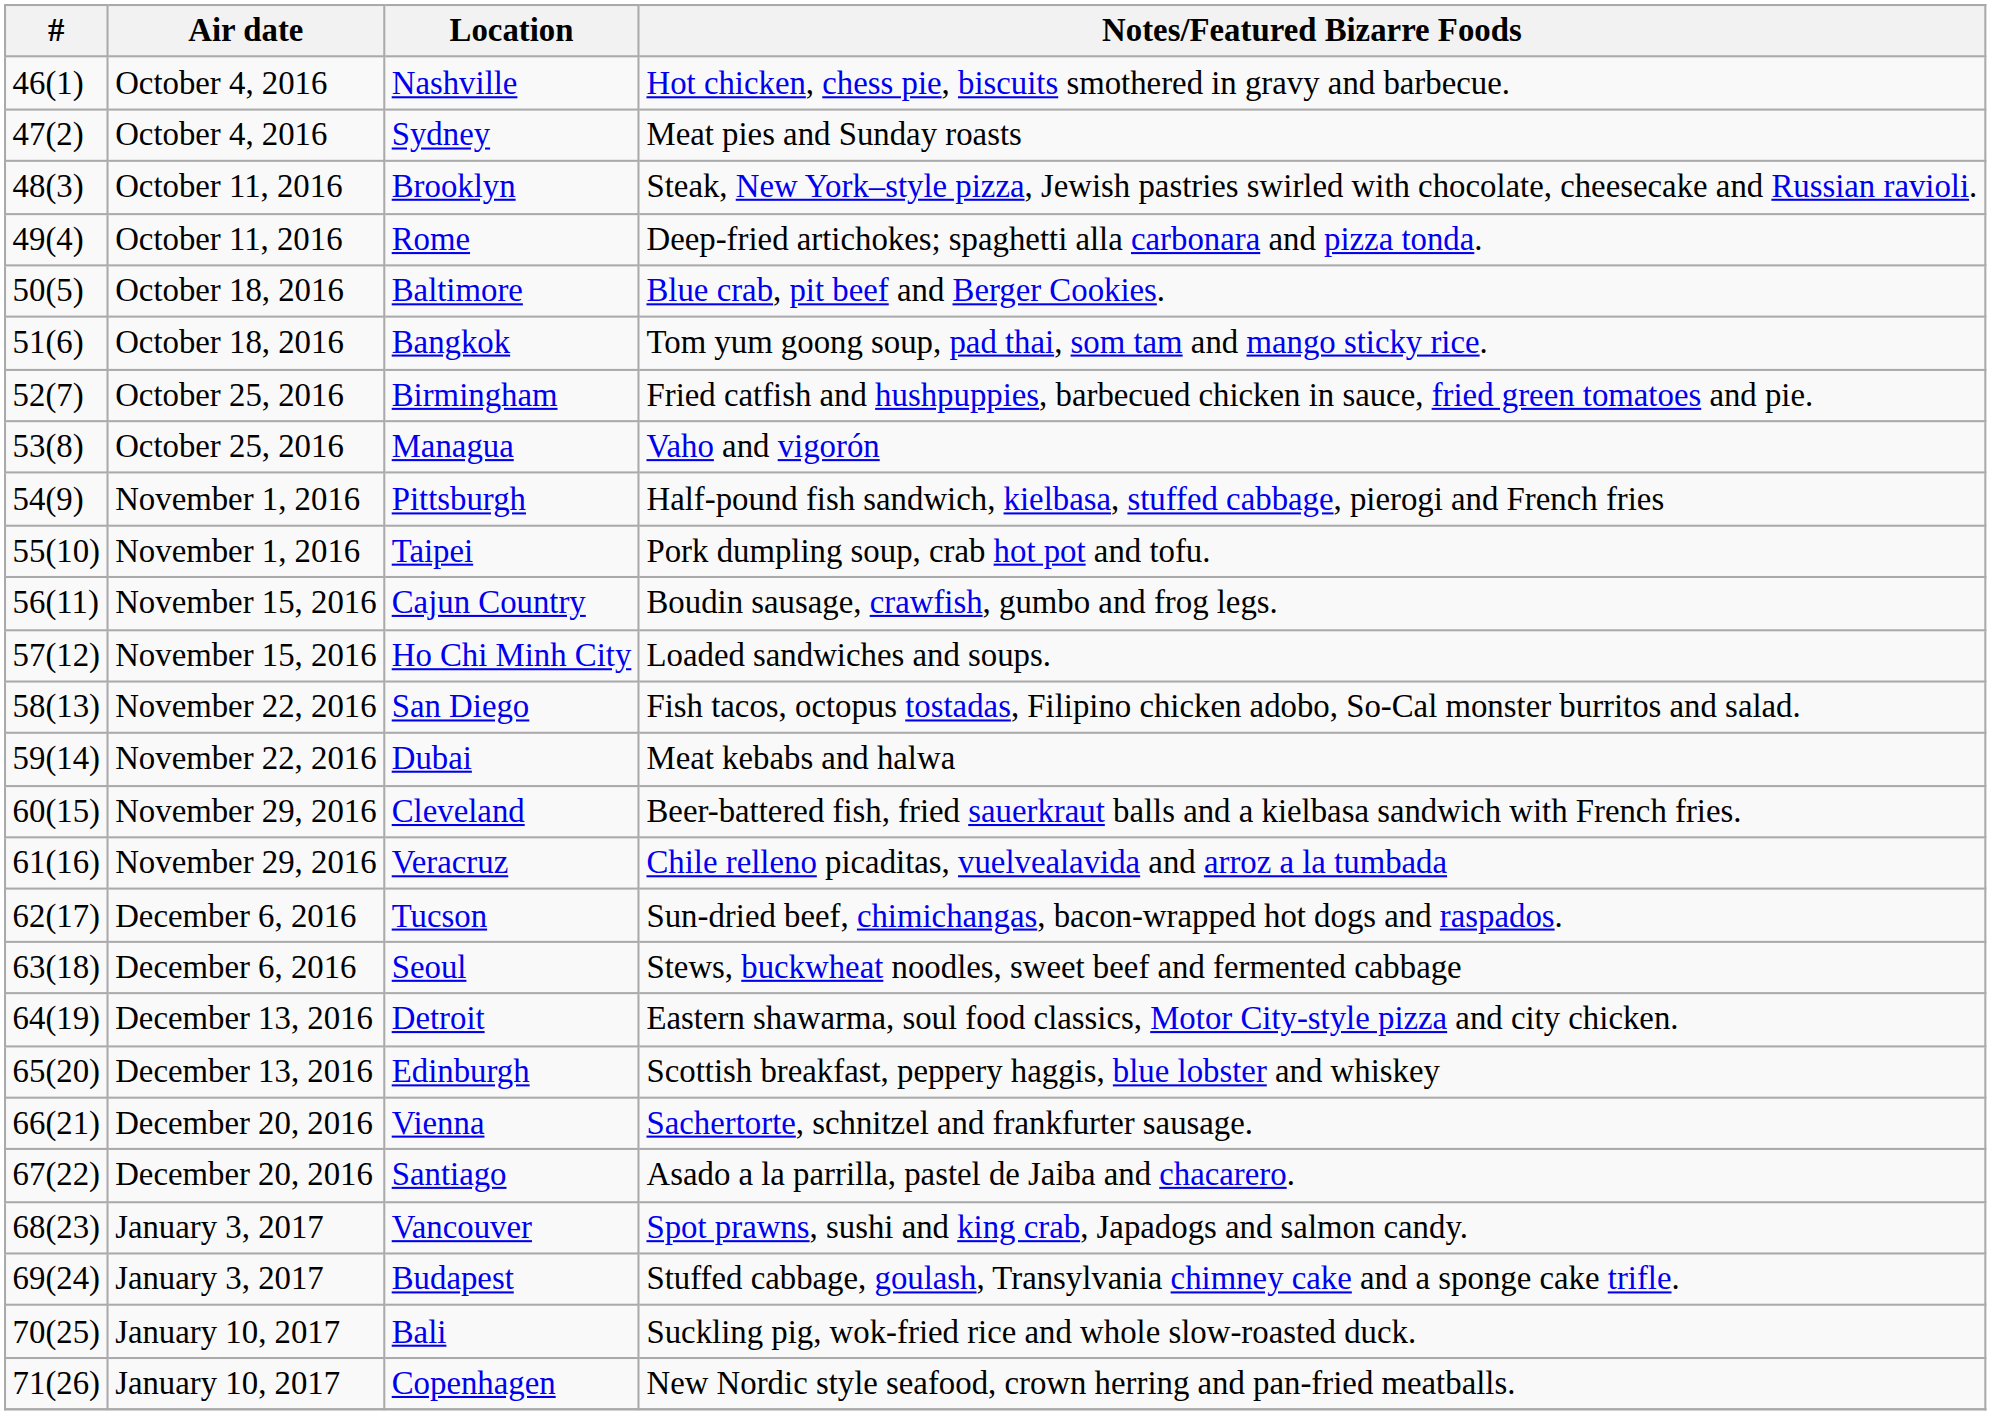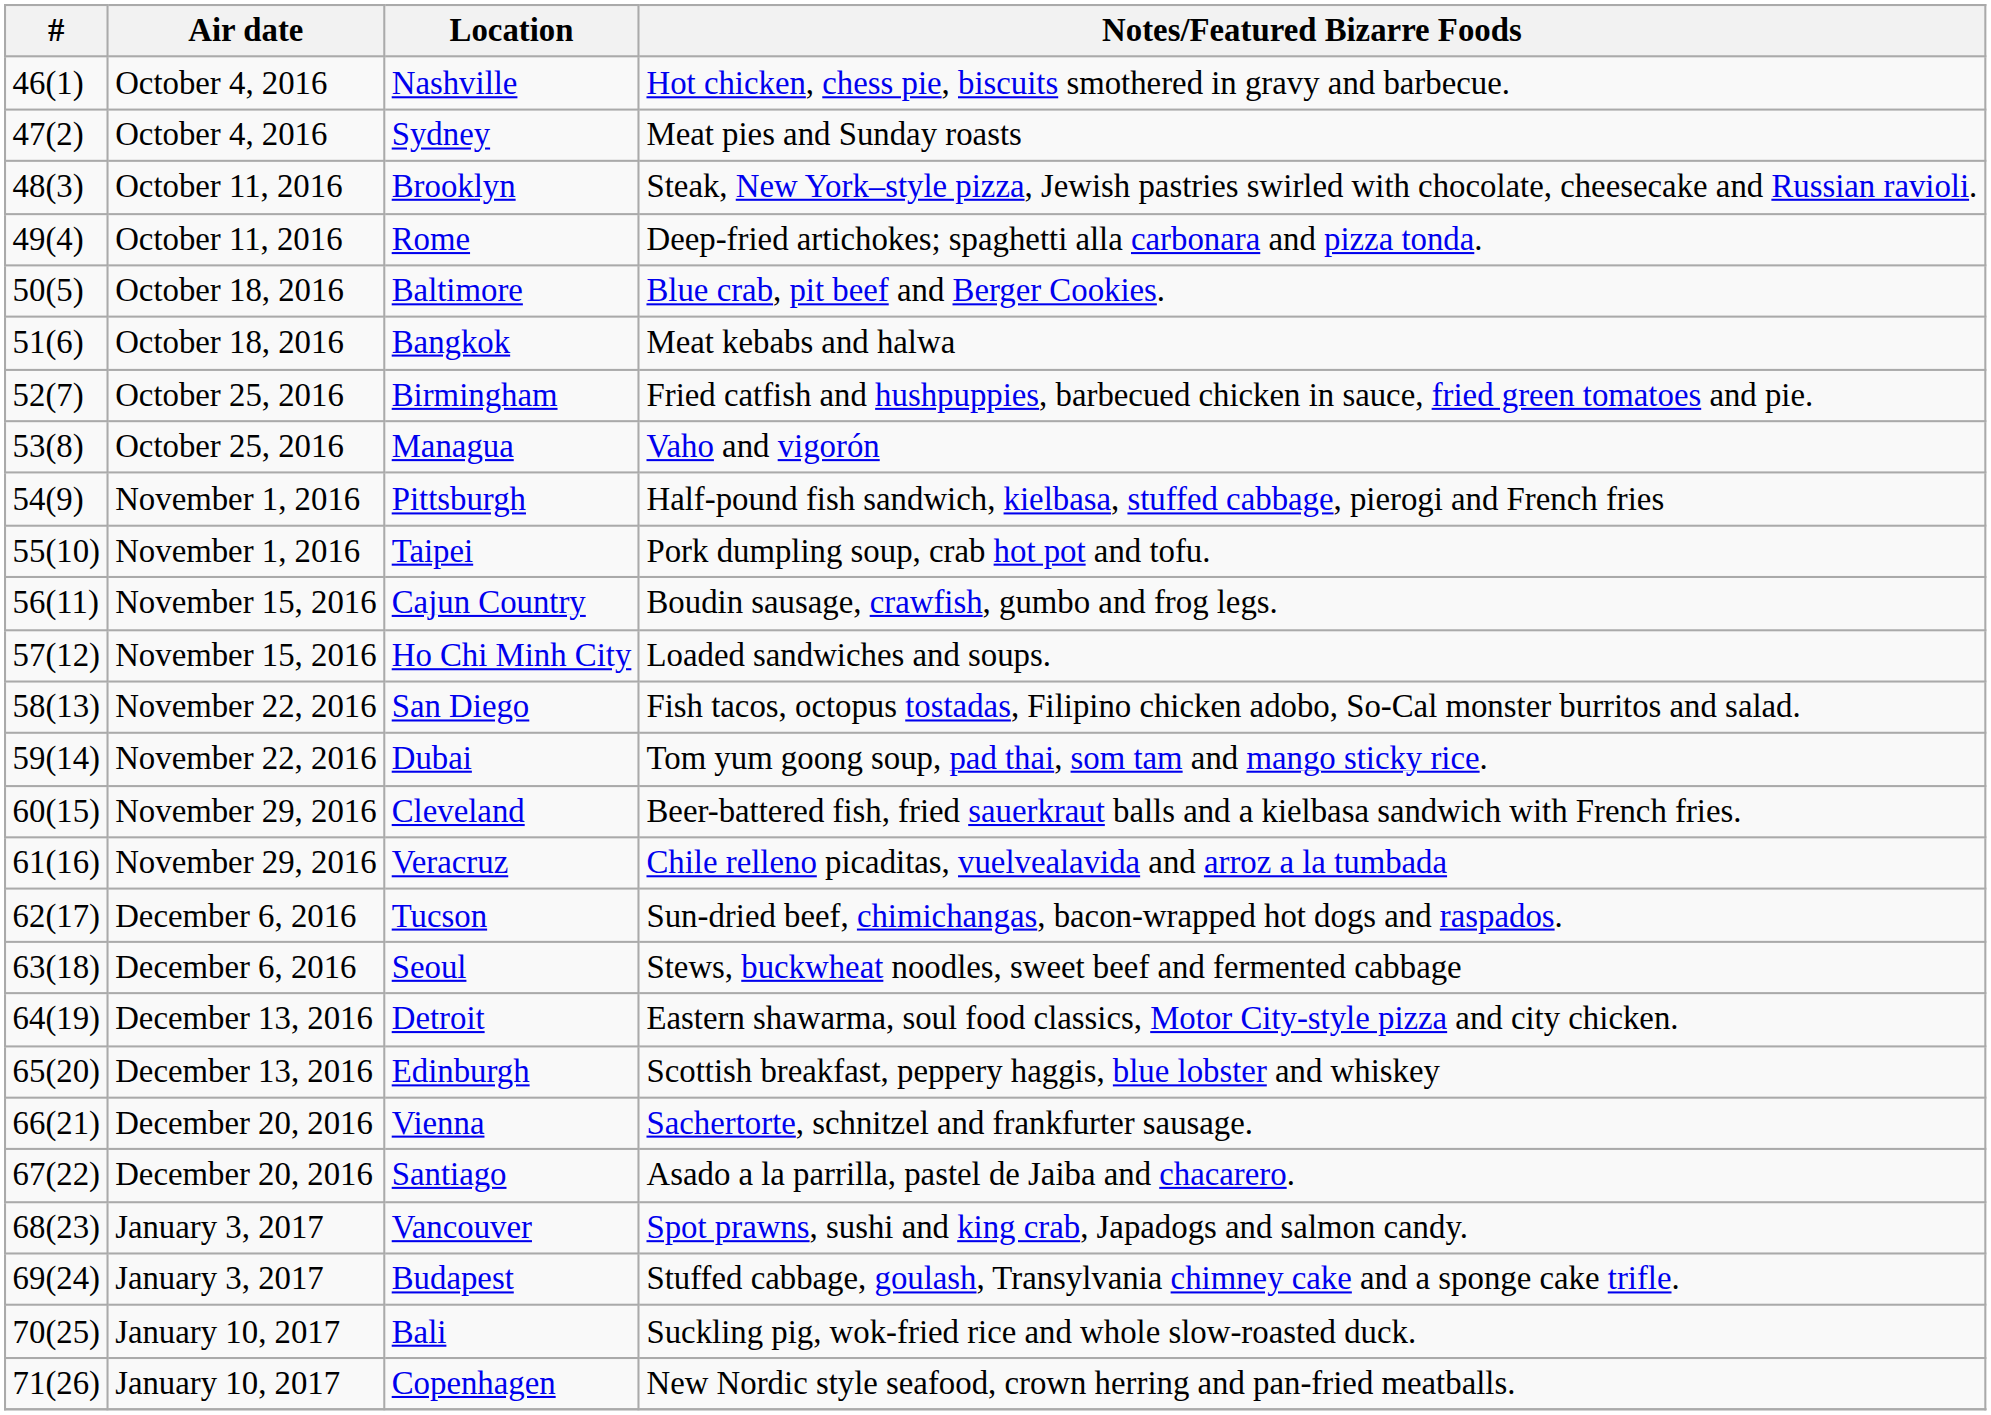Bangkok | Notes/Featured Bizarre Foods: Tom yum goong soup, pad thai, som tam and mango sticky rice. -> Meat kebabs and halwa
Dubai | Notes/Featured Bizarre Foods: Meat kebabs and halwa -> Tom yum goong soup, pad thai, som tam and mango sticky rice.
